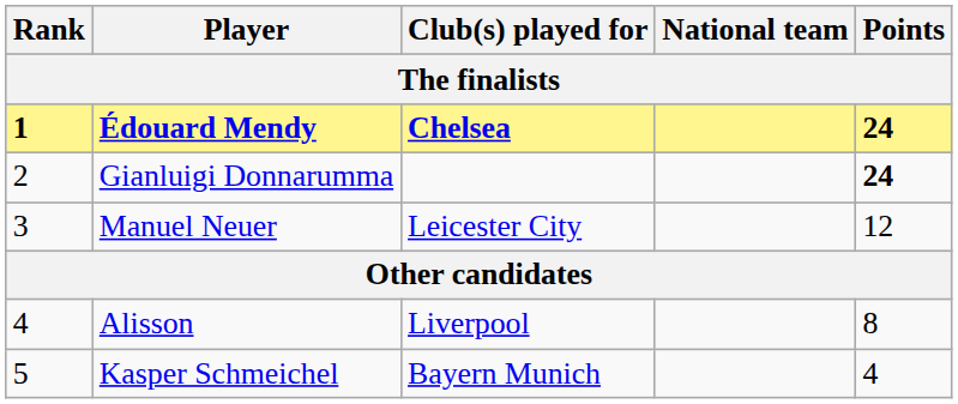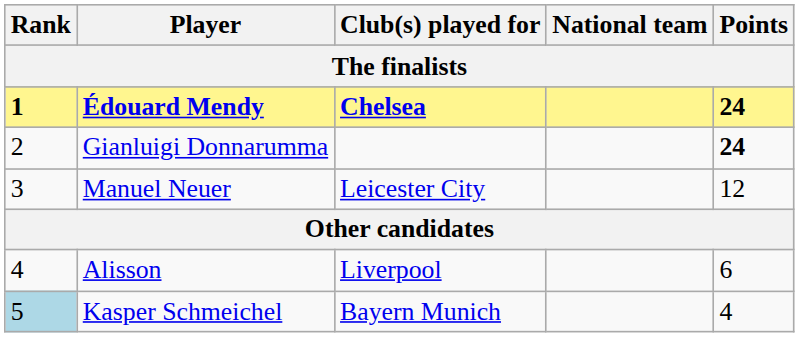Alisson | Points: 8 -> 6
Kasper Schmeichel | Rank: no background -> lightblue background
